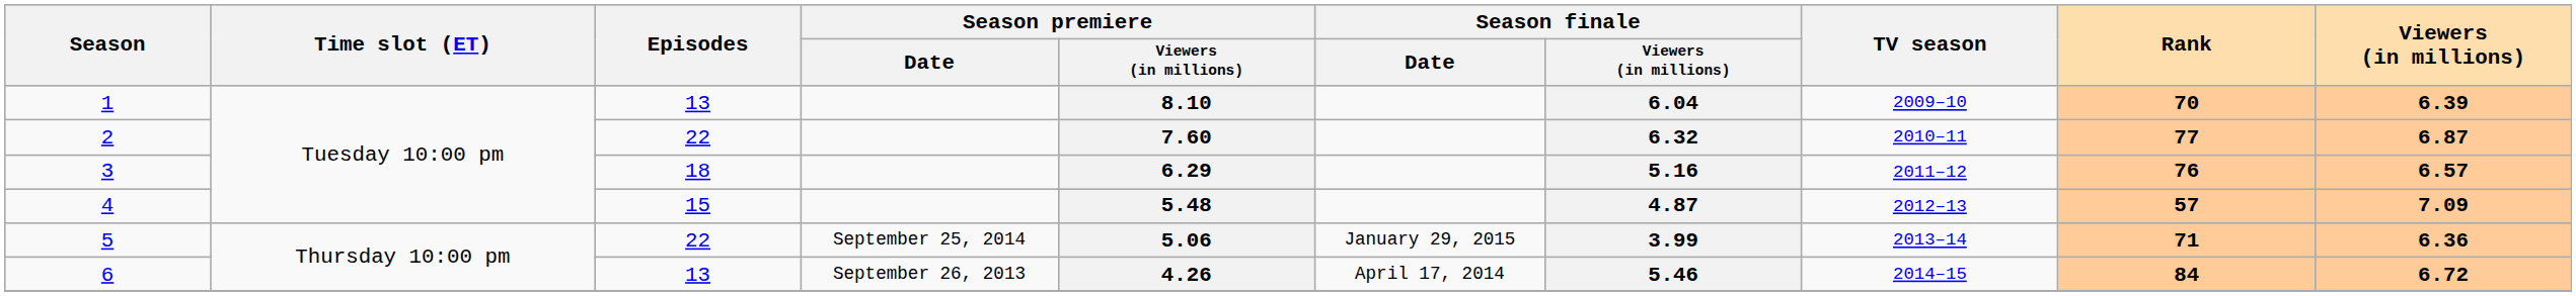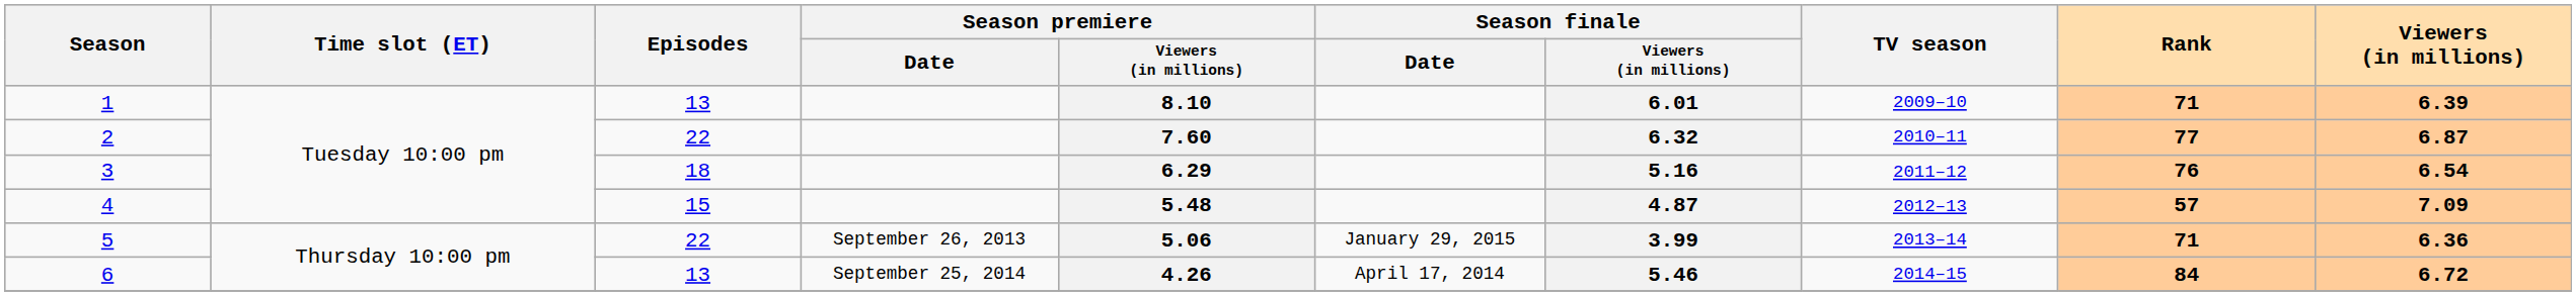1 | Season finale / Viewers (in millions): 6.04 -> 6.01
1 | Rank: 70 -> 71
3 | Viewers (in millions): 6.57 -> 6.54
5 | Season premiere / Date: September 25, 2014 -> September 26, 2013
6 | Season premiere / Date: September 26, 2013 -> September 25, 2014
